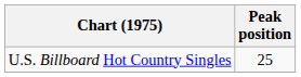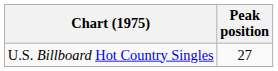U.S. Billboard Hot Country Singles | Peak position: 25 -> 27
